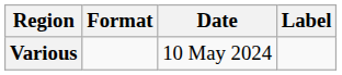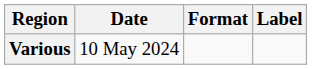columns swapped: Date <-> Format
